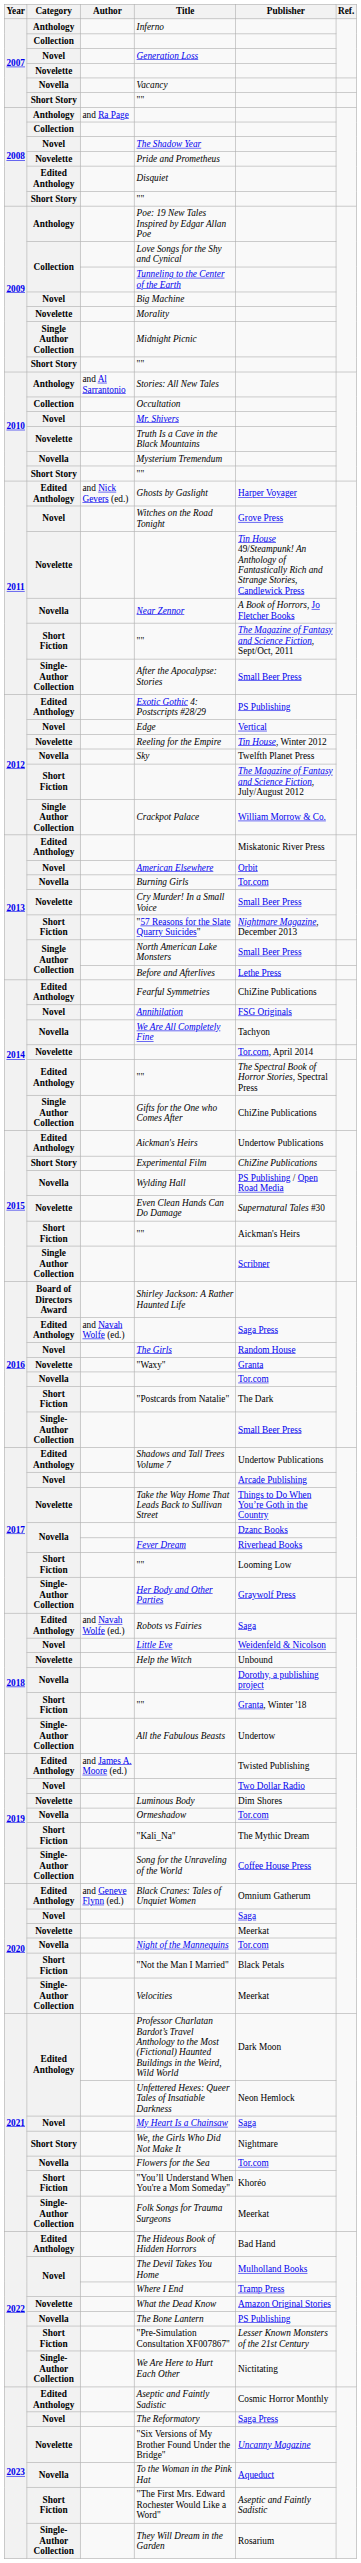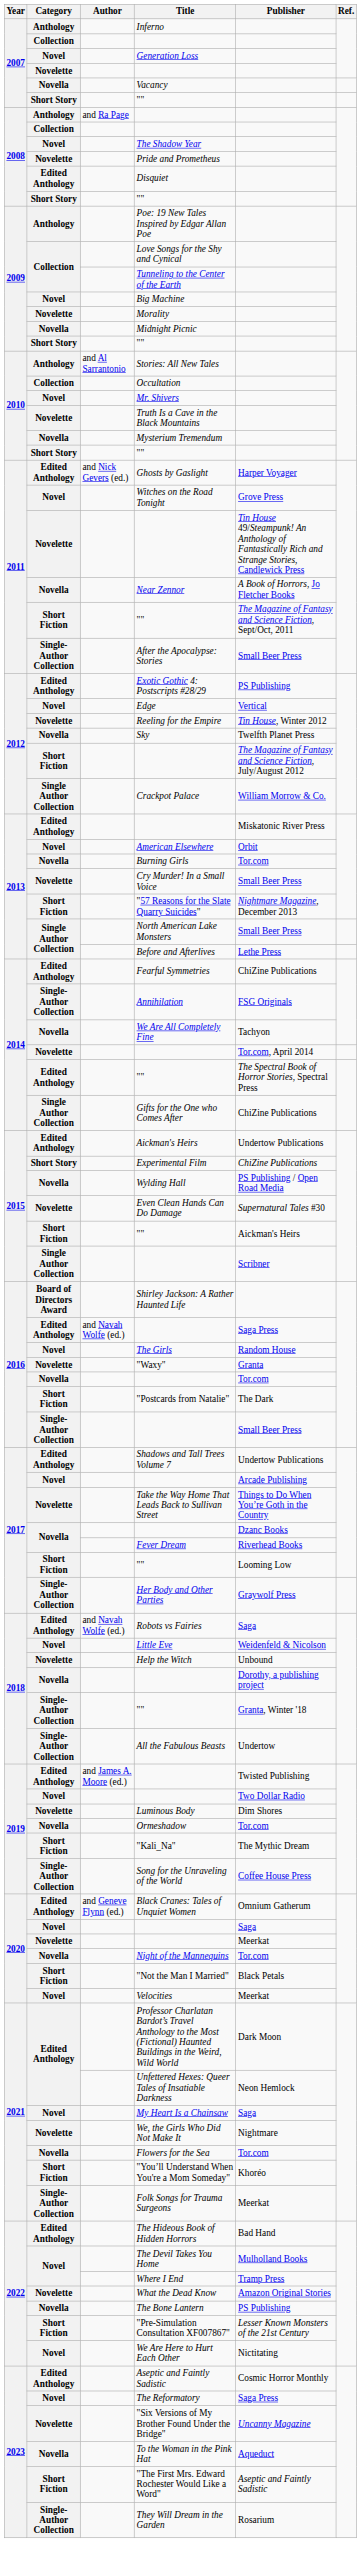Midnight Picnic | Category: Single Author Collection -> Novella
Annihilation | Category: Novel -> Single-Author Collection
2018 / "" | Category: Short Fiction -> Single-Author Collection
Velocities | Category: Single-Author Collection -> Novel
We, the Girls Who Did Not Make It | Category: Short Story -> Novelette
We Are Here to Hurt Each Other | Category: Single-Author Collection -> Novel
